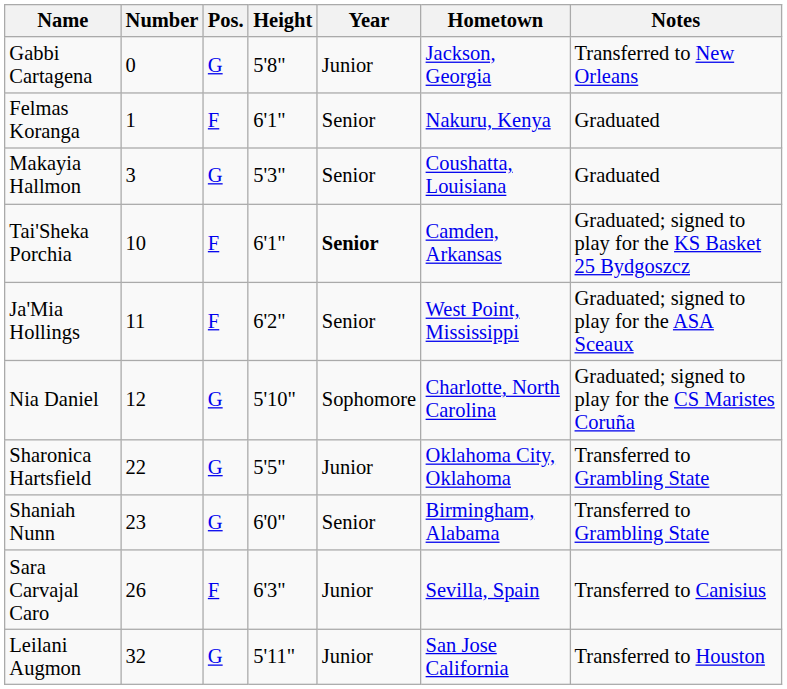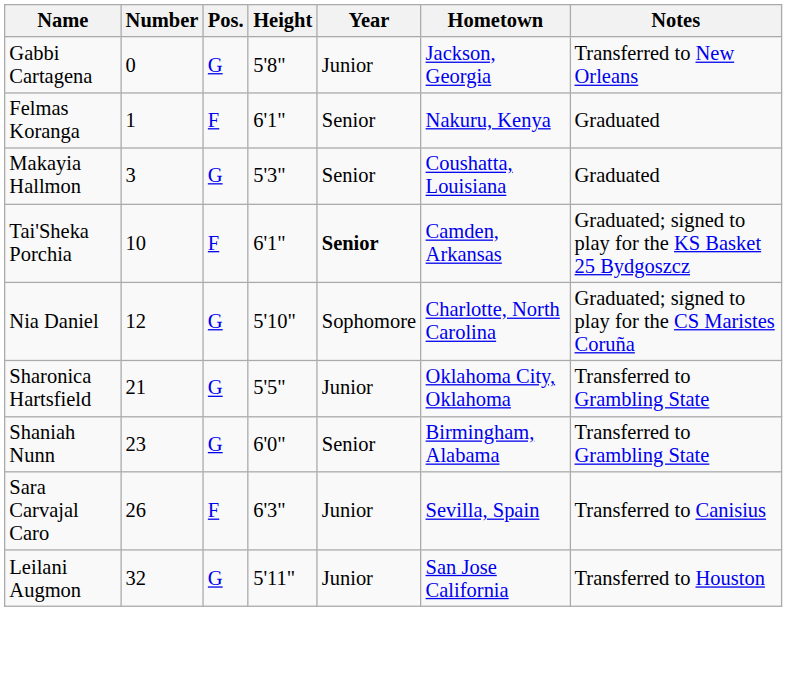- row: Ja'Mia Hollings | 11 | F | 6'2" | Senior | West Point, Mississippi | Graduated; signed to play for the ASA Sceaux
Sharonica Hartsfield | Number: 22 -> 21
